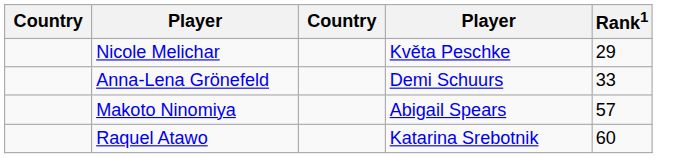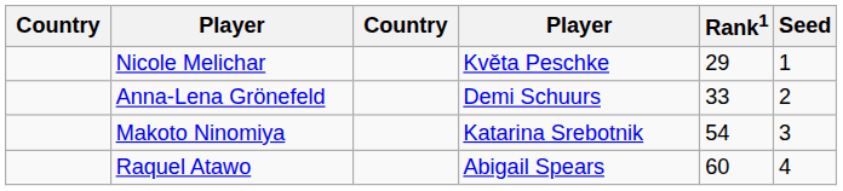+ column: Seed | 1 | 2 | 3 | 4
Makoto Ninomiya | column 4: Abigail Spears -> Katarina Srebotnik
Makoto Ninomiya | Rank1: 57 -> 54
Raquel Atawo | column 4: Katarina Srebotnik -> Abigail Spears
